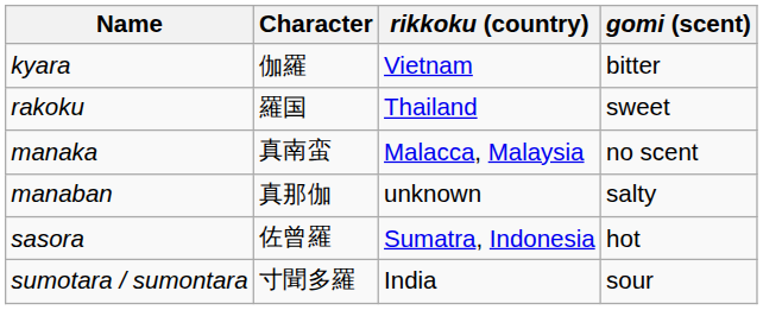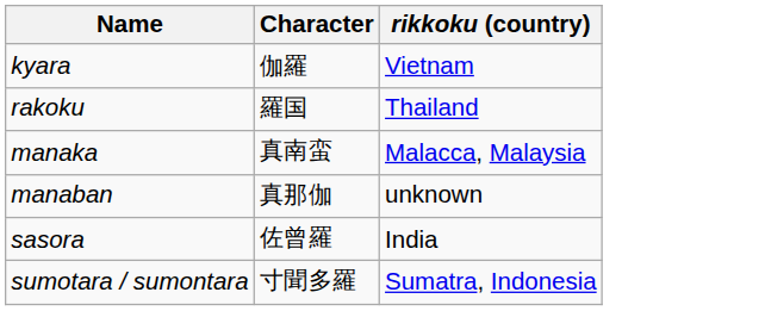- column: gomi (scent) | bitter | sweet | no scent | salty | hot | sour
sasora | rikkoku (country): Sumatra, Indonesia -> India
sumotara / sumontara | rikkoku (country): India -> Sumatra, Indonesia
